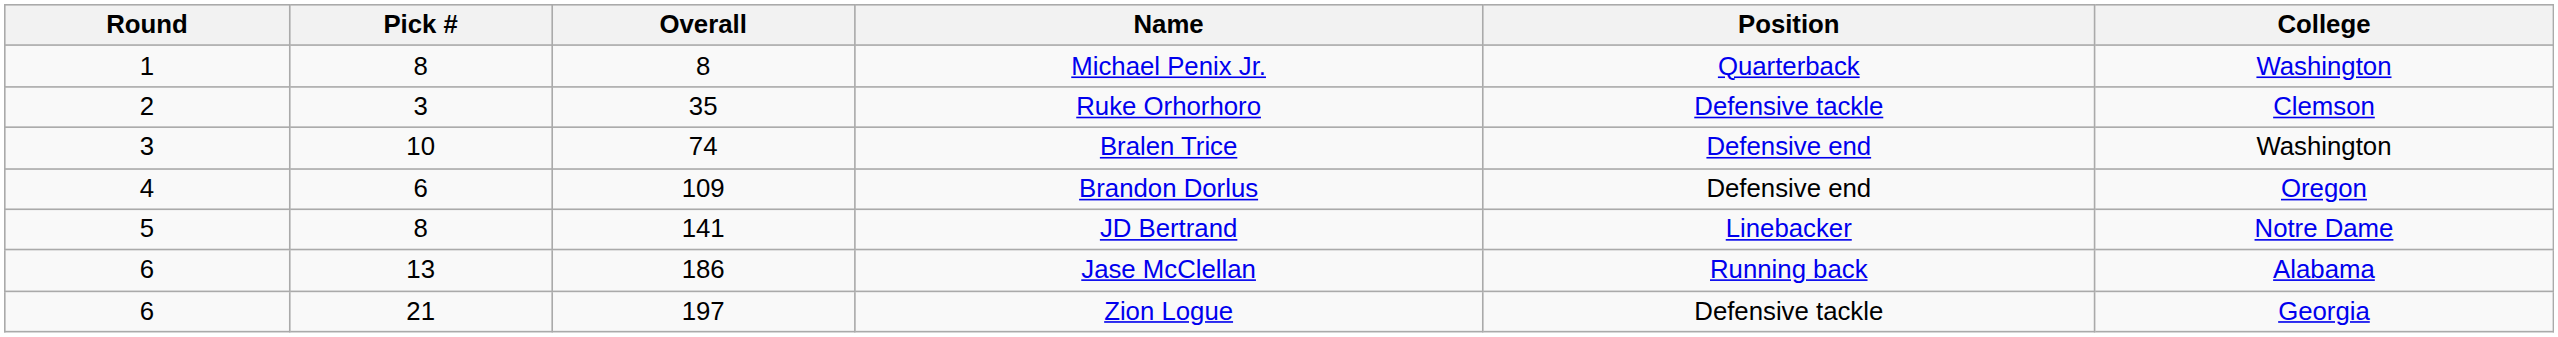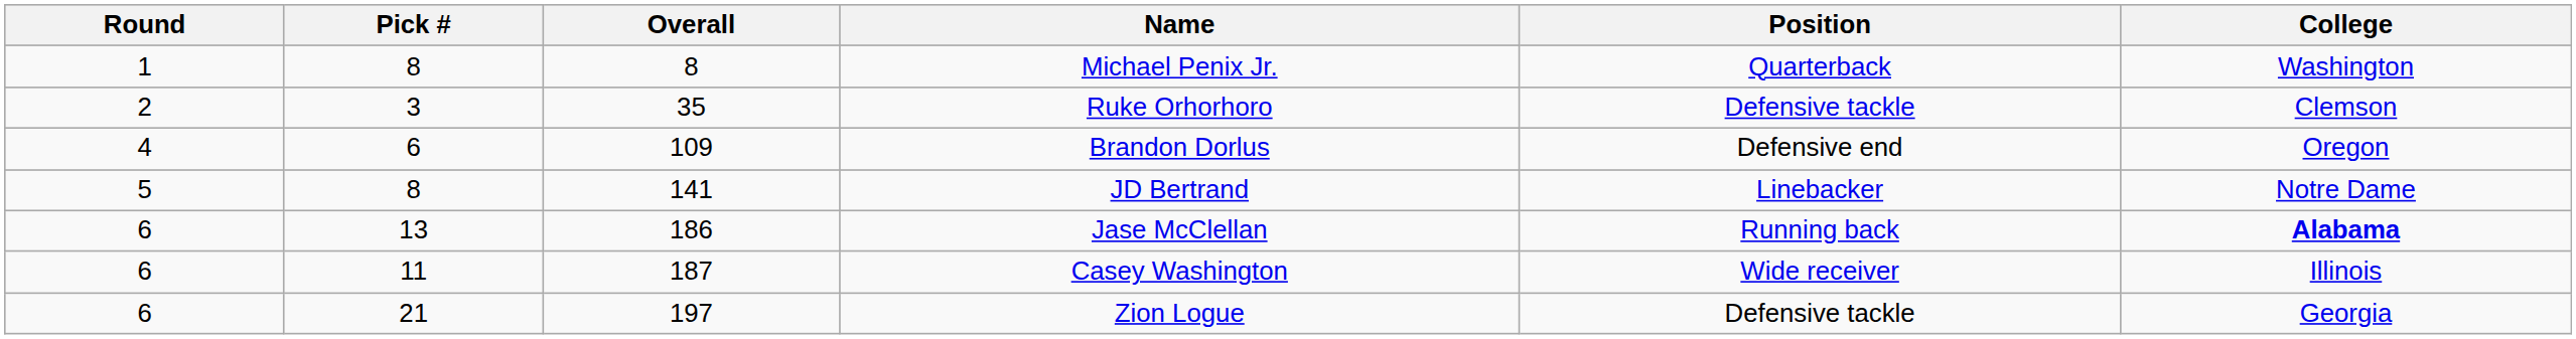- row: 3 | 10 | 74 | Bralen Trice | Defensive end | Washington
Jase McClellan | College: normal -> bold
+ row: 6 | 11 | 187 | Casey Washington | Wide receiver | Illinois
